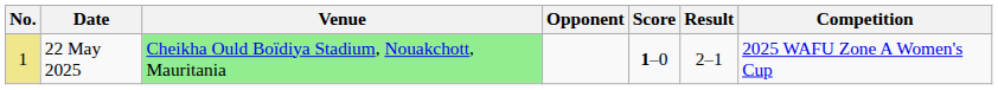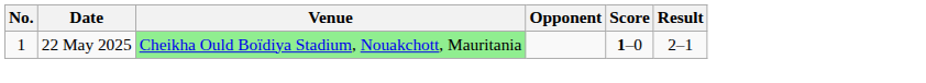- column: Competition | 2025 WAFU Zone A Women's Cup
22 May 2025 | No.: khaki background -> no background
